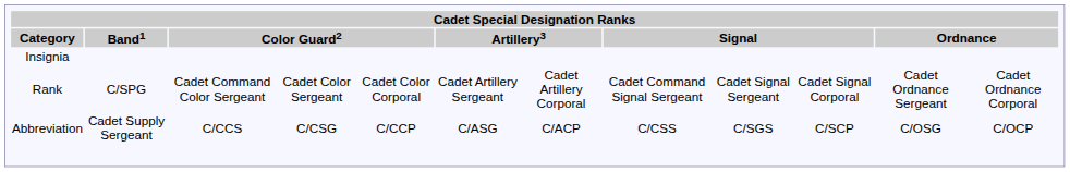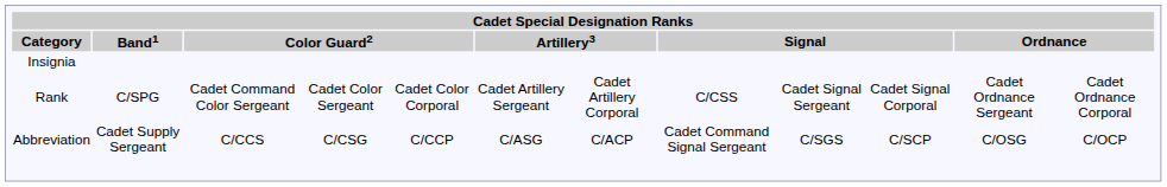Rank | column 8: Cadet Command Signal Sergeant -> C/CSS
Abbreviation | column 8: C/CSS -> Cadet Command Signal Sergeant
